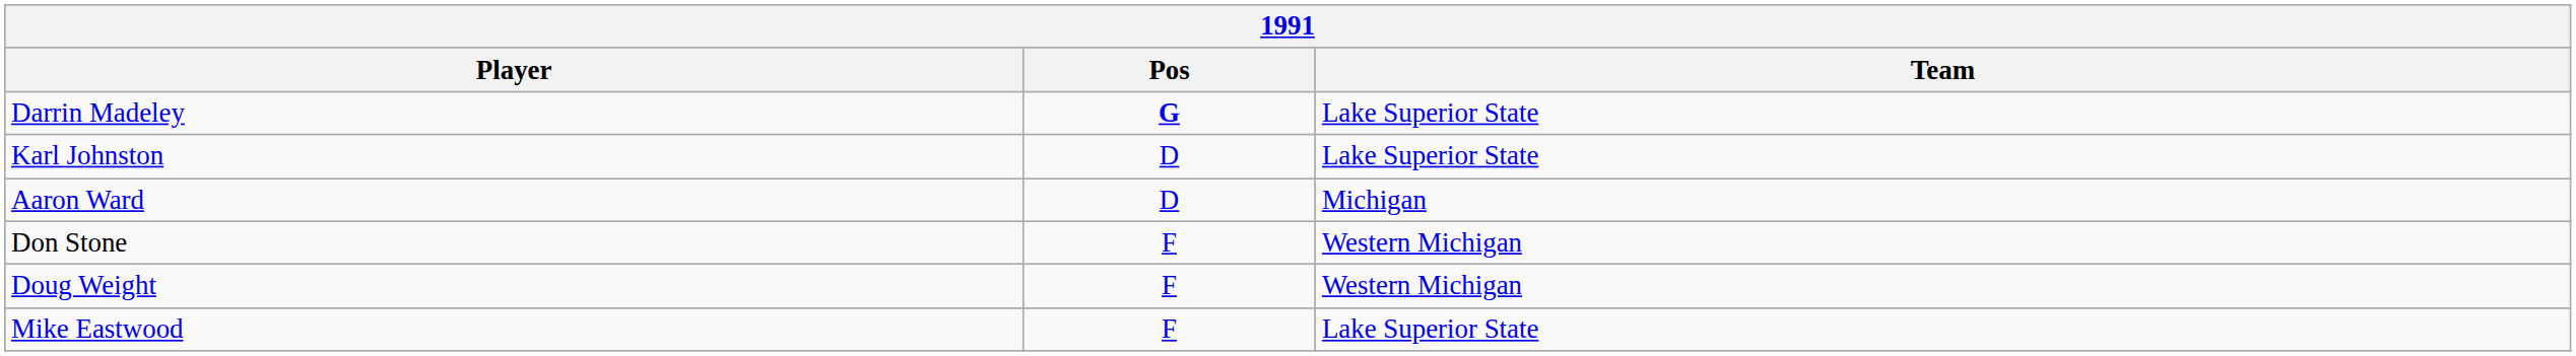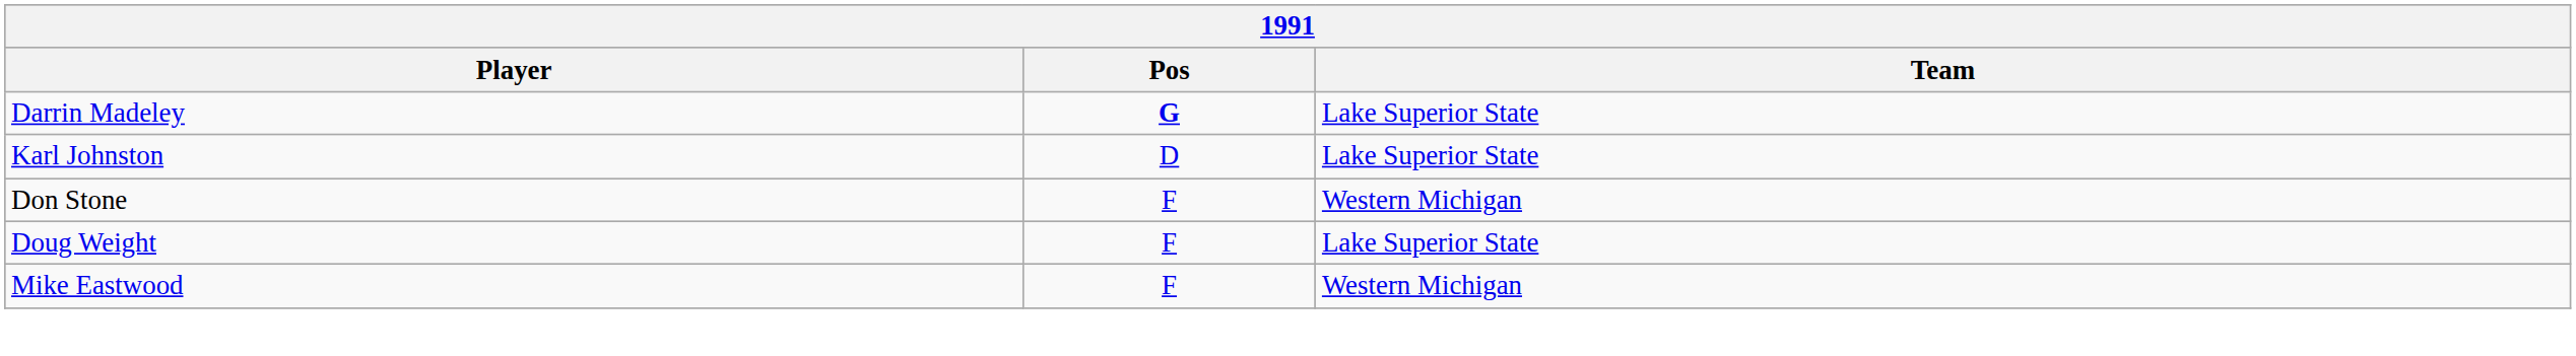- row: Aaron Ward | D | Michigan
Doug Weight | Team: Western Michigan -> Lake Superior State
Mike Eastwood | Team: Lake Superior State -> Western Michigan
